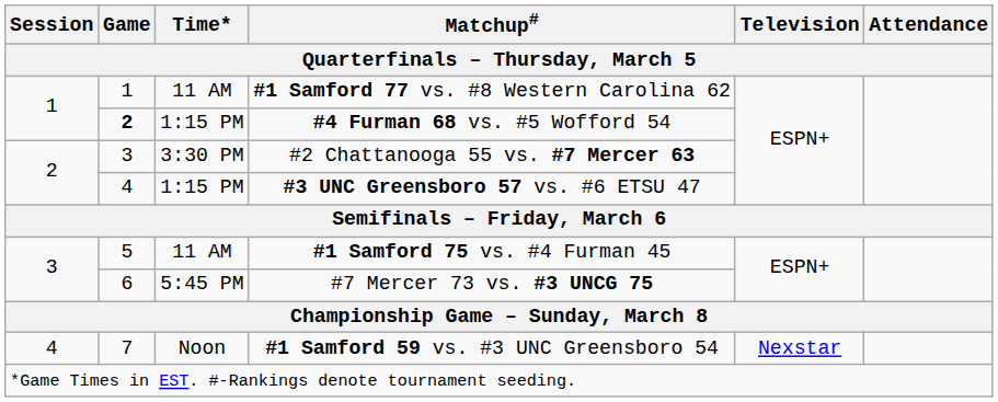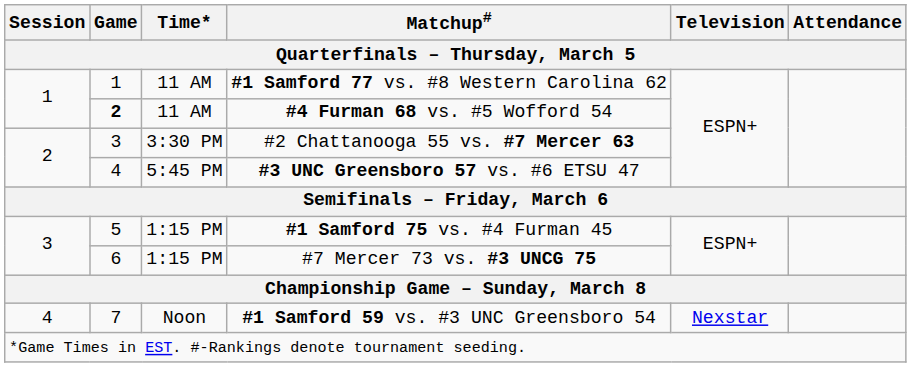#4 Furman 68 vs. #5 Wofford 54 | Time* / Quarterfinals – Thursday, March 5: 1:15 PM -> 11 AM
#3 UNC Greensboro 57 vs. #6 ETSU 47 | Time* / Quarterfinals – Thursday, March 5: 1:15 PM -> 5:45 PM
#1 Samford 75 vs. #4 Furman 45 | Time* / Quarterfinals – Thursday, March 5: 11 AM -> 1:15 PM
#7 Mercer 73 vs. #3 UNCG 75 | Time* / Quarterfinals – Thursday, March 5: 5:45 PM -> 1:15 PM
